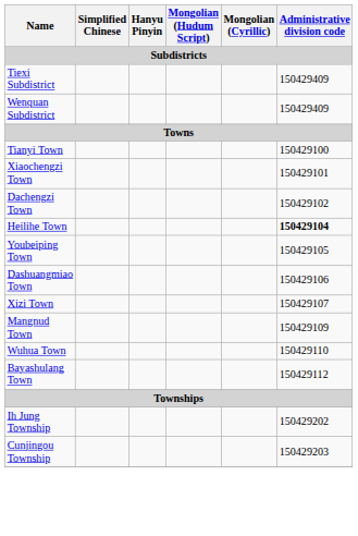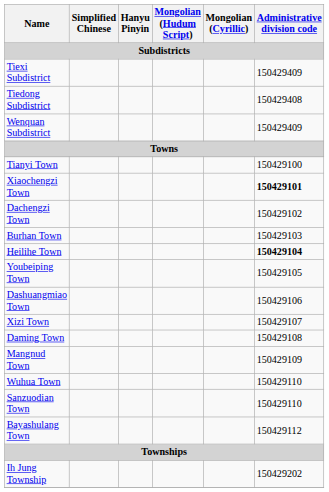+ row: Tiedong Subdistrict | 150429408
Xiaochengzi Town | Administrative division code: normal -> bold
+ row: Burhan Town | 150429103
+ row: Daming Town | 150429108
+ row: Sanzuodian Town | 150429110
- row: Cunjingou Township | 150429203
